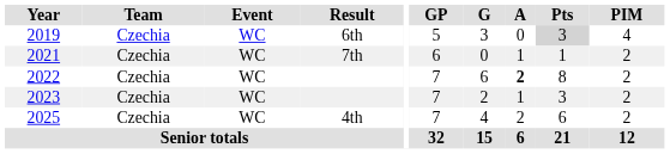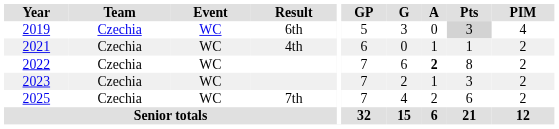2021 | Result: 7th -> 4th
2025 | Result: 4th -> 7th
